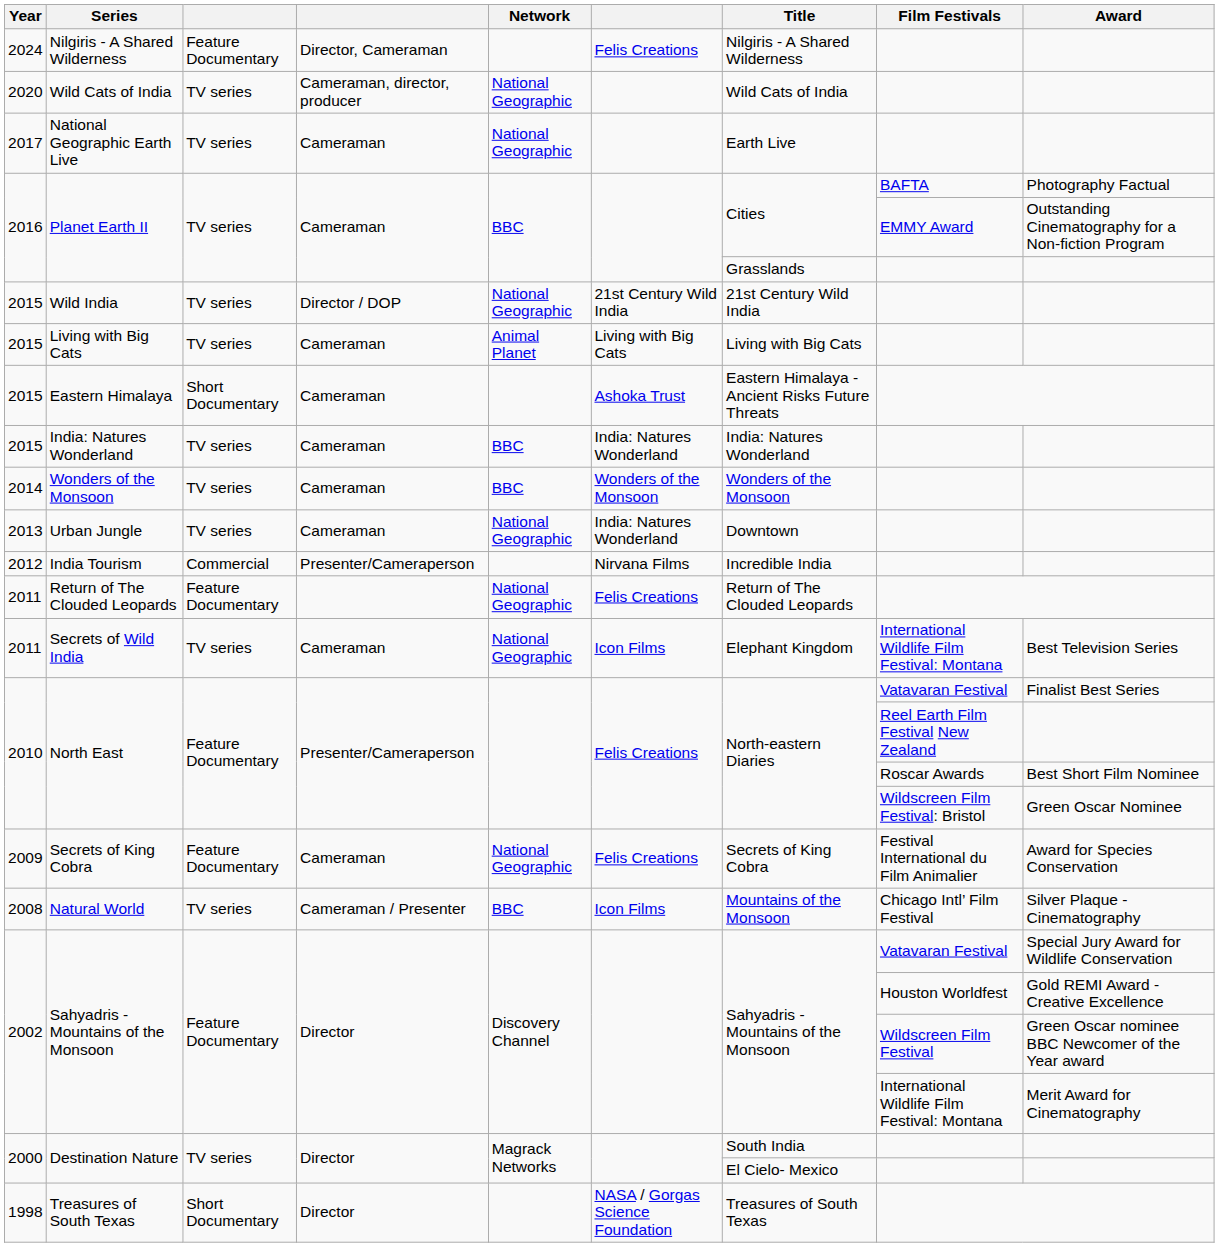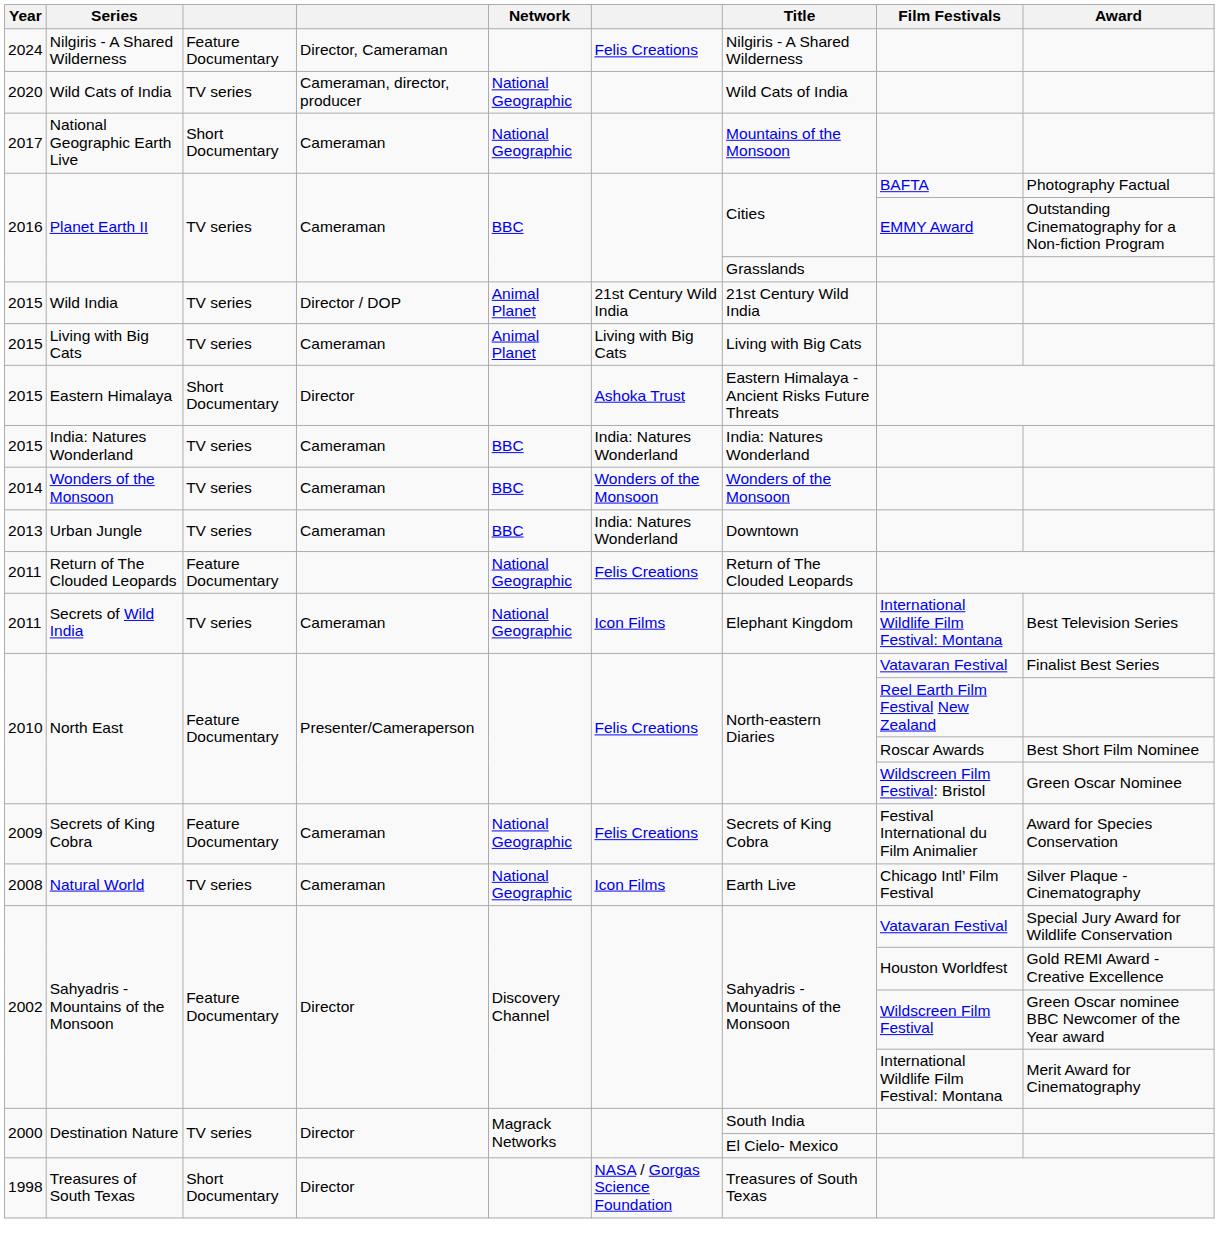National Geographic Earth Live | column 3: TV series -> Short Documentary
National Geographic Earth Live | Title: Earth Live -> Mountains of the Monsoon
Wild India | Network: National Geographic -> Animal Planet
Eastern Himalaya | column 4: Cameraman -> Director
Urban Jungle | Network: National Geographic -> BBC
- row: 2012 | India Tourism | Commercial | Presenter/Cameraperson | Nirvana Films | Incredible India
Natural World | column 4: Cameraman / Presenter -> Cameraman
Natural World | Network: BBC -> National Geographic
Natural World | Title: Mountains of the Monsoon -> Earth Live
